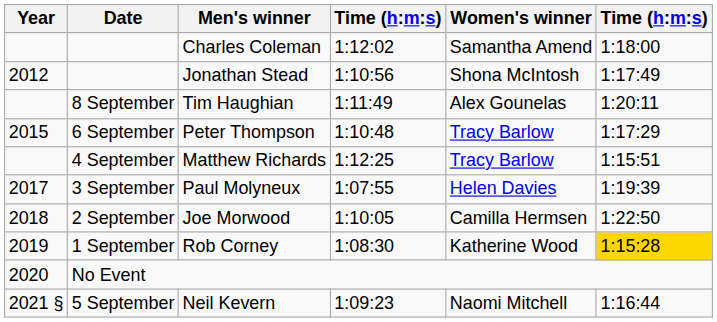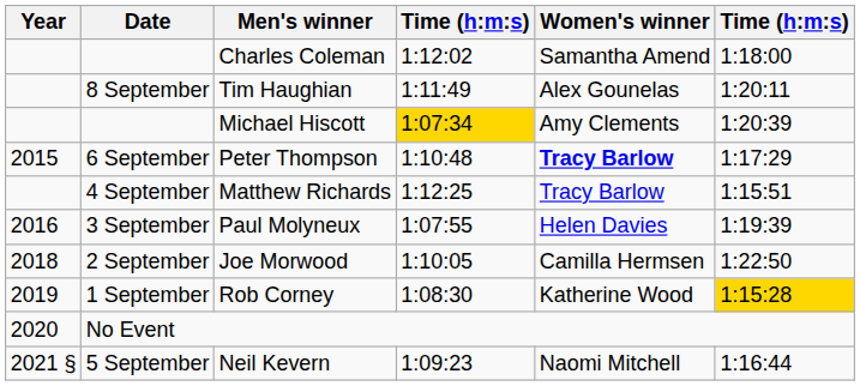- row: 2012 | Jonathan Stead | 1:10:56 | Shona McIntosh | 1:17:49
+ row: Michael Hiscott | 1:07:34 | Amy Clements | 1:20:39
Peter Thompson | Women's winner: normal -> bold
Paul Molyneux | Year: 2017 -> 2016
